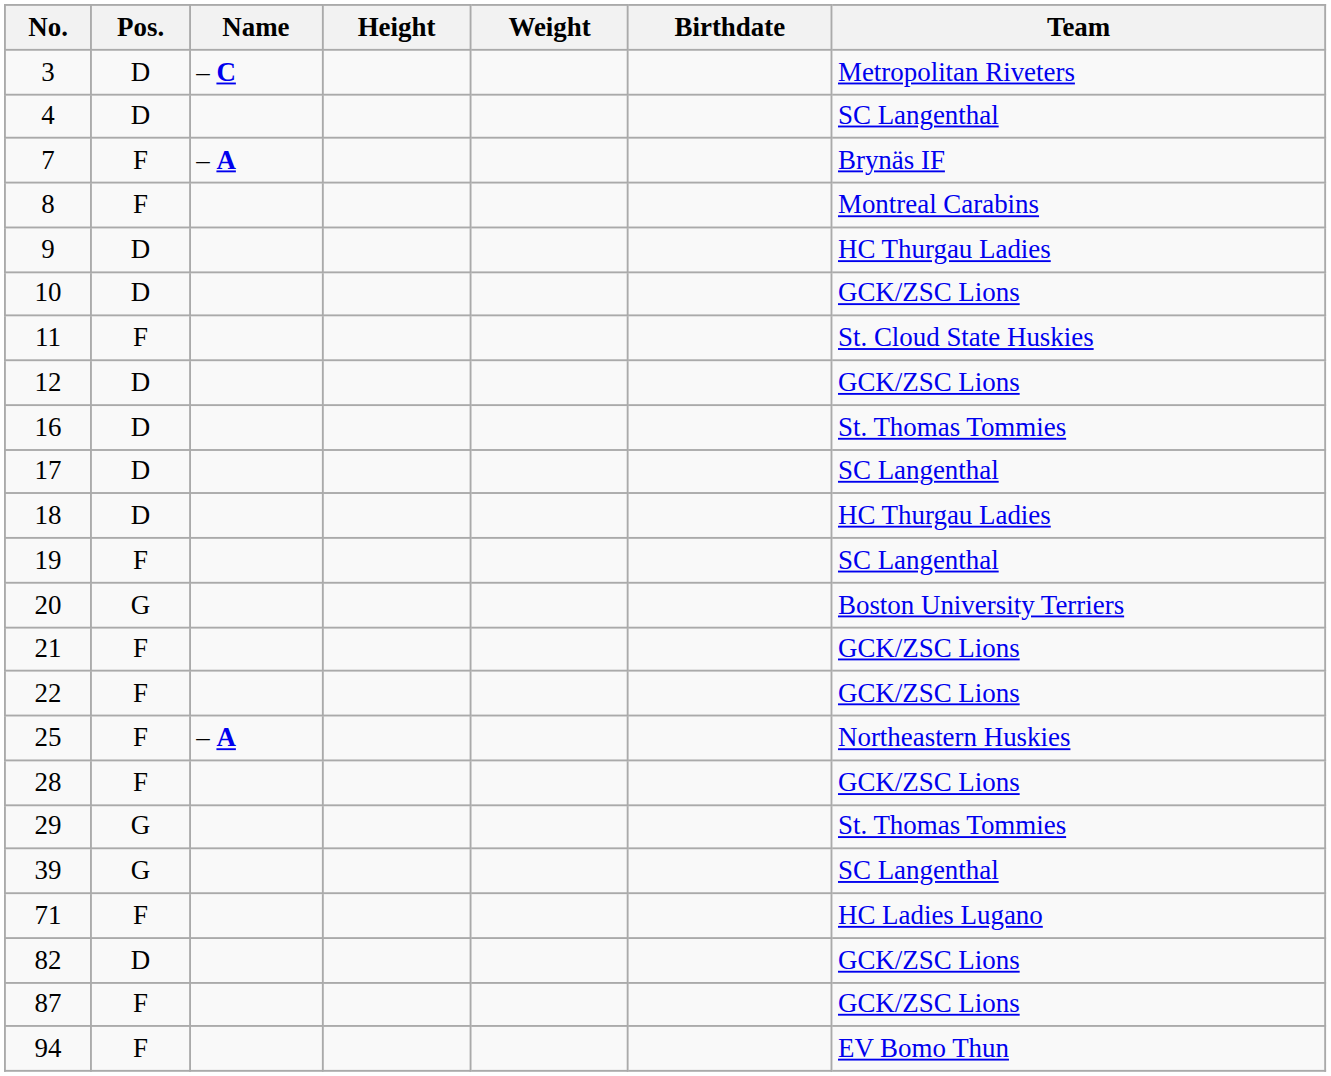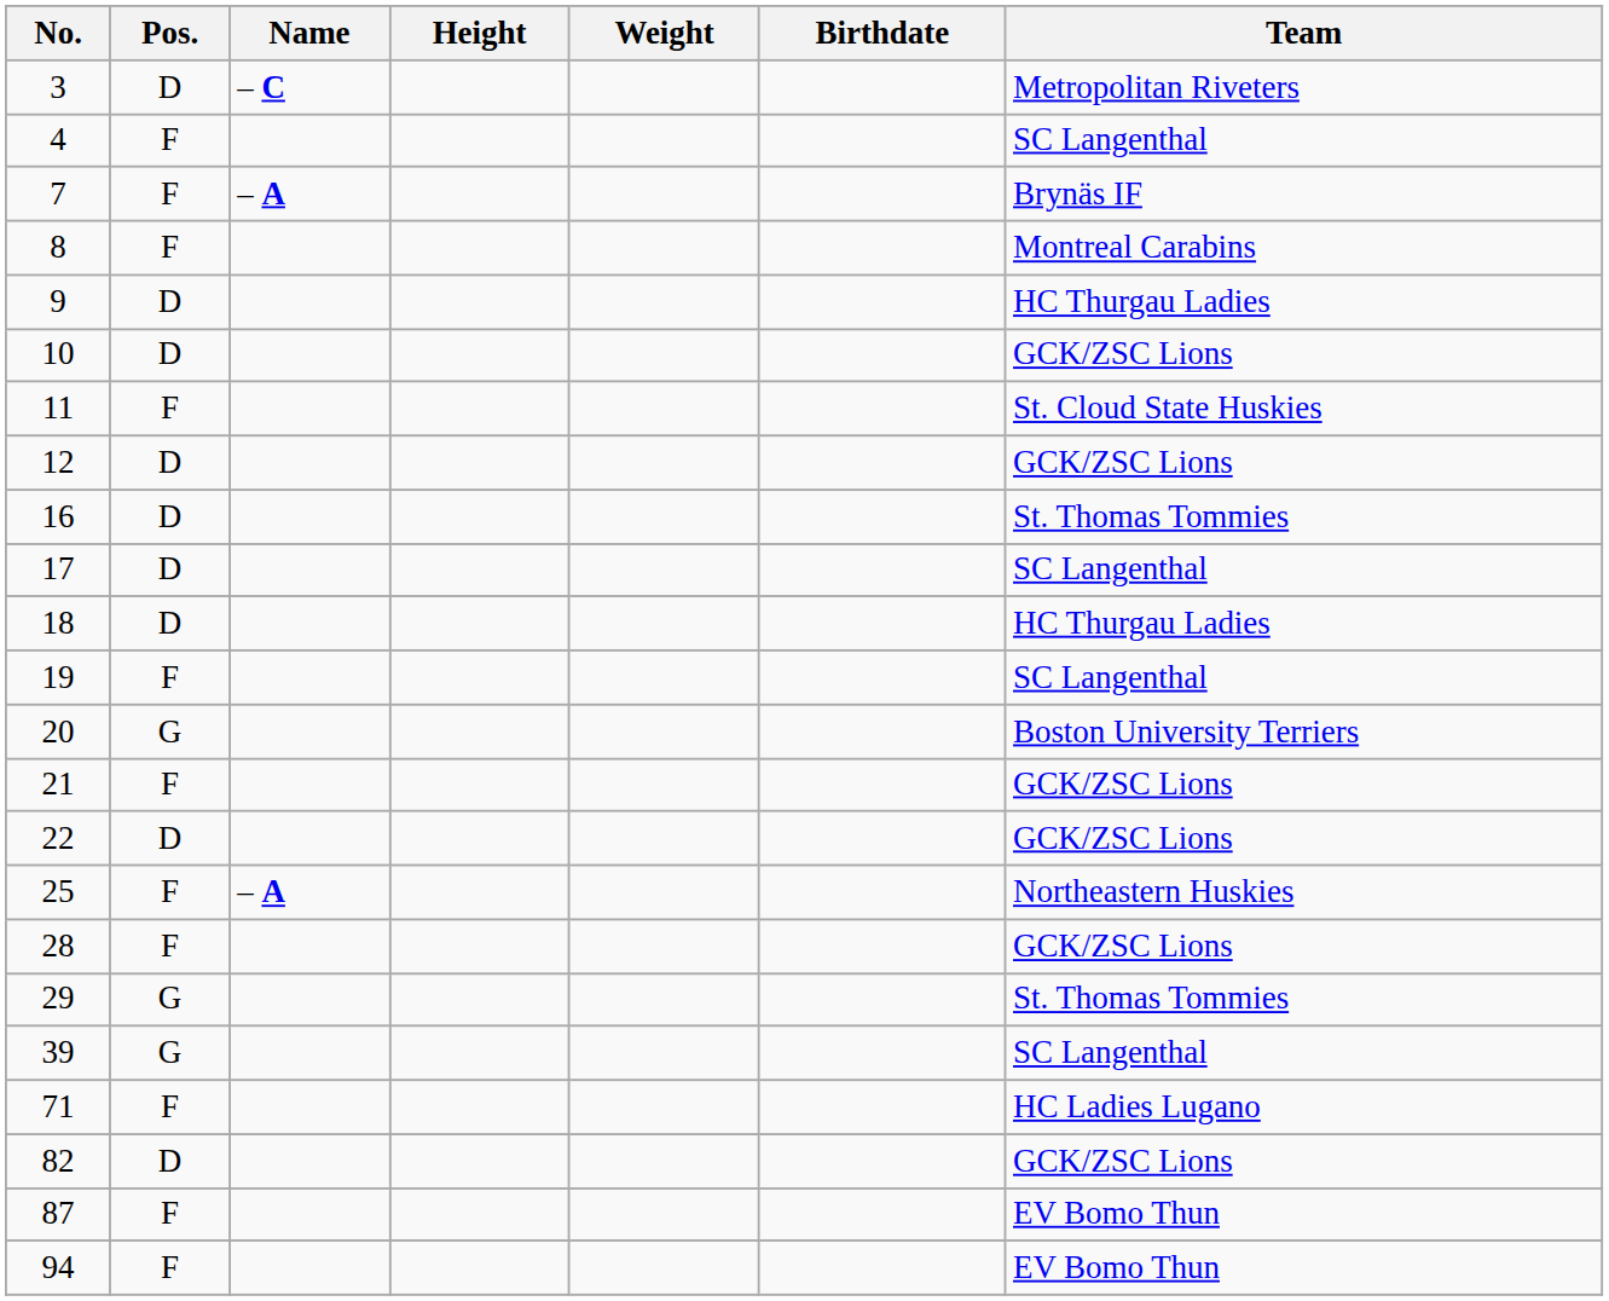4 | Pos.: D -> F
22 | Pos.: F -> D
87 | Team: GCK/ZSC Lions -> EV Bomo Thun
